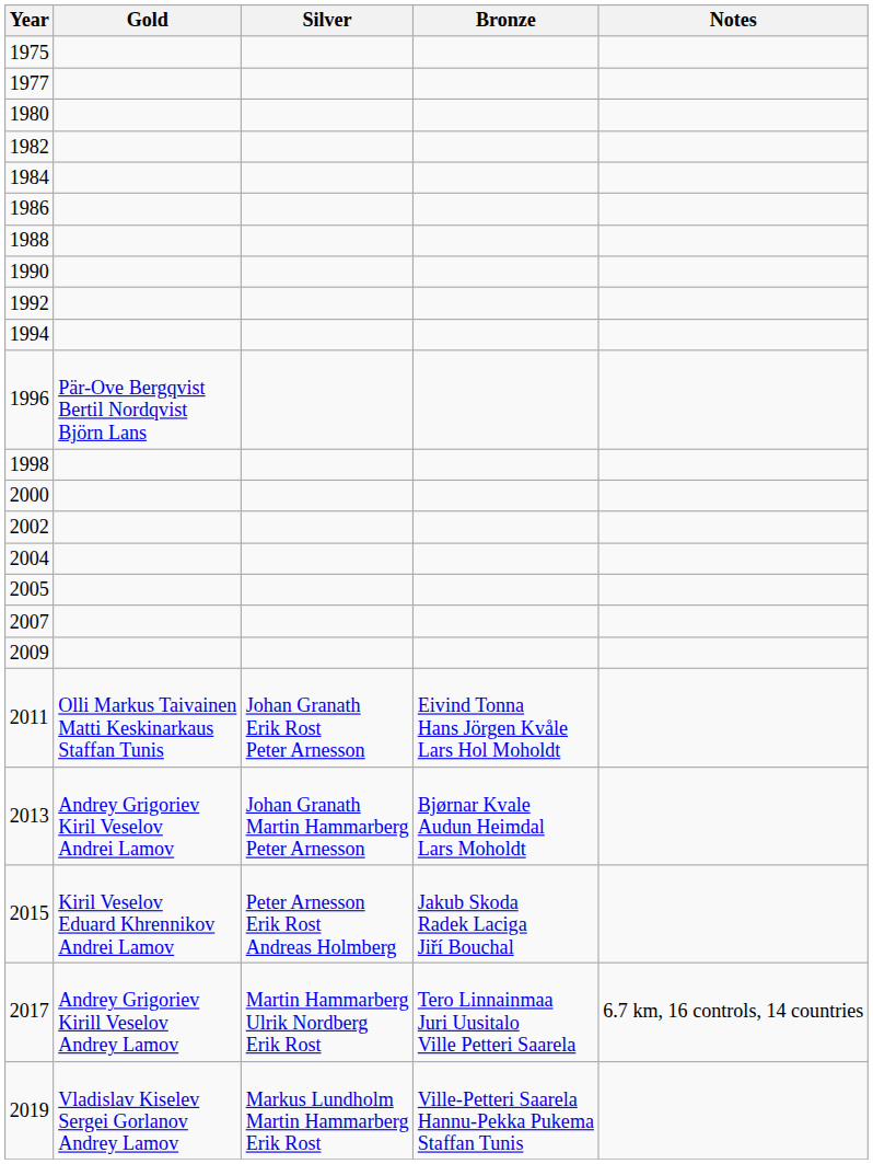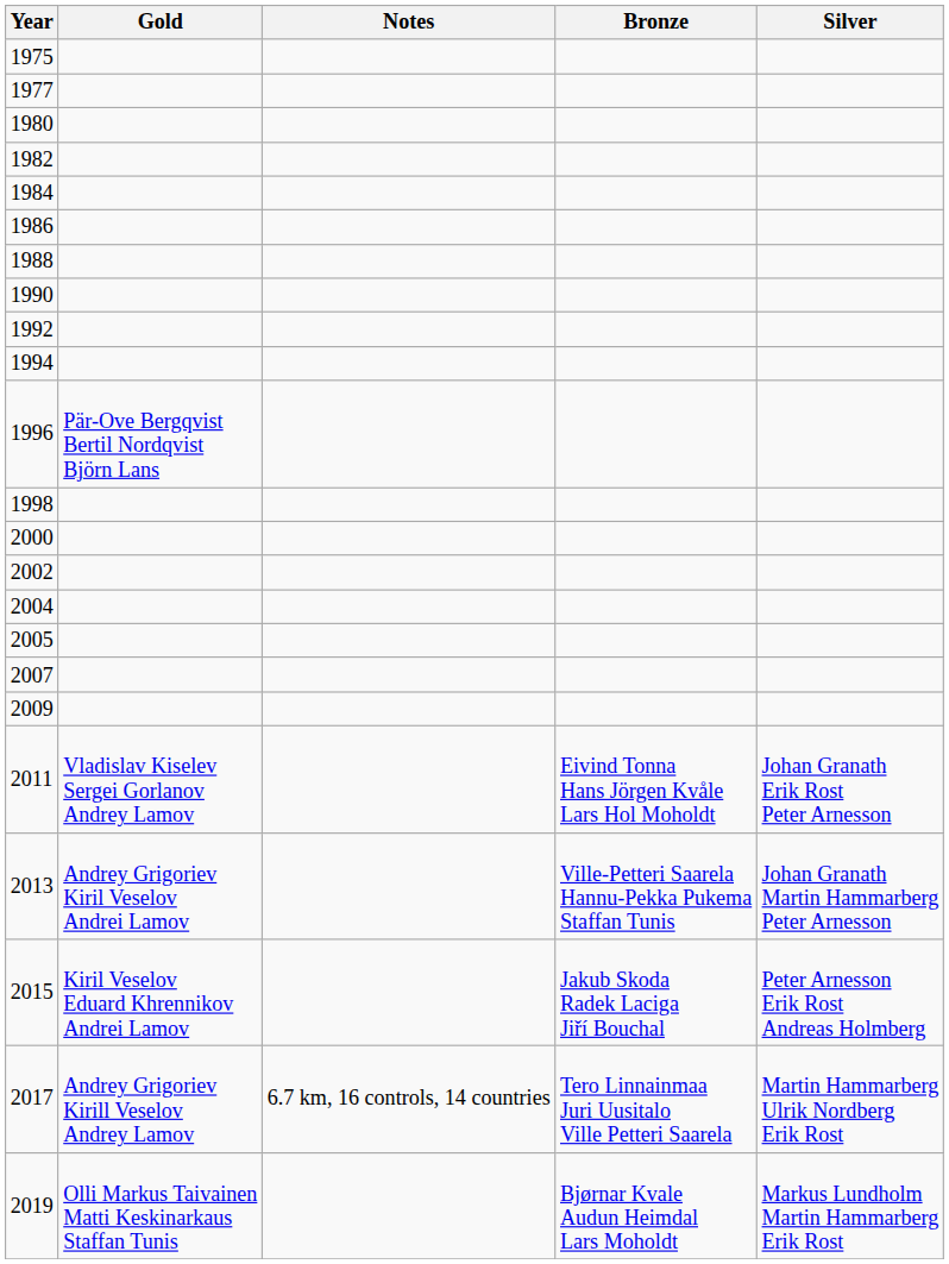columns swapped: Silver <-> Notes
2011 | Gold: Olli Markus Taivainen Matti Keskinarkaus Staffan Tunis -> Vladislav Kiselev Sergei Gorlanov Andrey Lamov
2013 | Bronze: Bjørnar Kvale Audun Heimdal Lars Moholdt -> Ville-Petteri Saarela Hannu-Pekka Pukema Staffan Tunis
2019 | Gold: Vladislav Kiselev Sergei Gorlanov Andrey Lamov -> Olli Markus Taivainen Matti Keskinarkaus Staffan Tunis
2019 | Bronze: Ville-Petteri Saarela Hannu-Pekka Pukema Staffan Tunis -> Bjørnar Kvale Audun Heimdal Lars Moholdt
